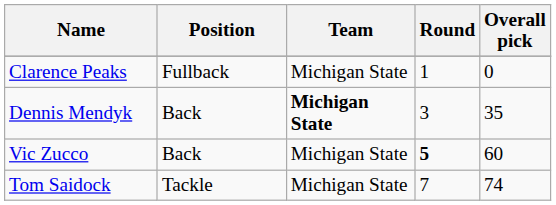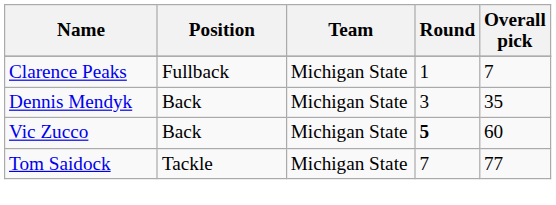Clarence Peaks | Overall pick: 0 -> 7
Dennis Mendyk | Team: bold -> normal
Tom Saidock | Overall pick: 74 -> 77
